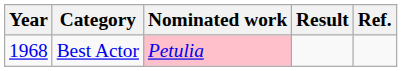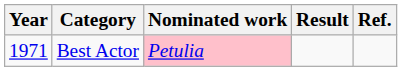Best Actor | Year: 1968 -> 1971
